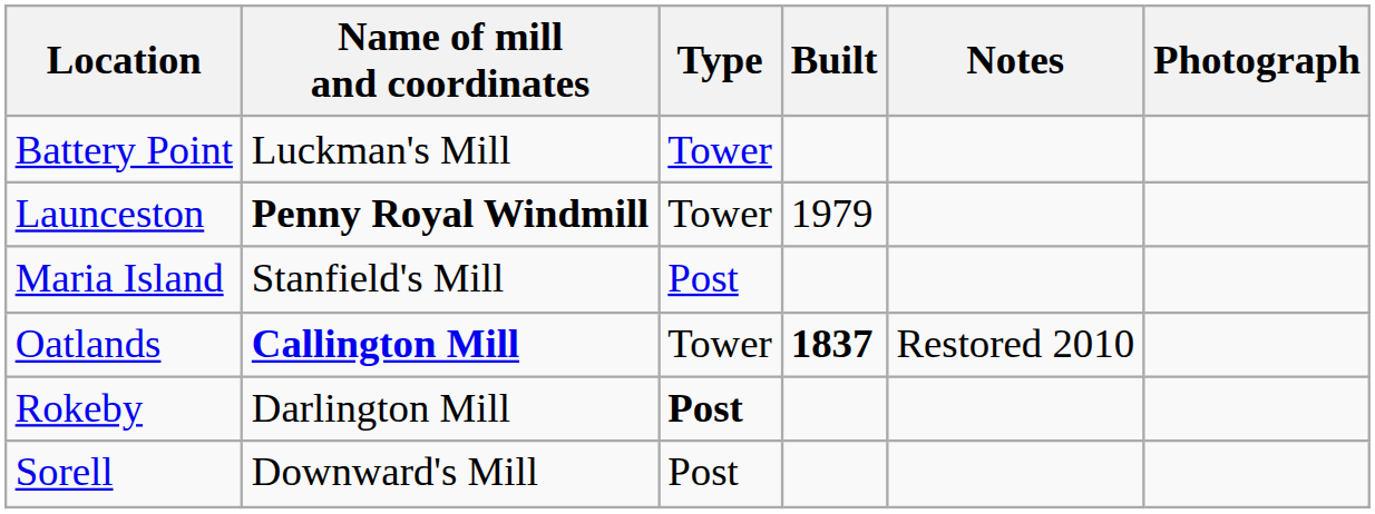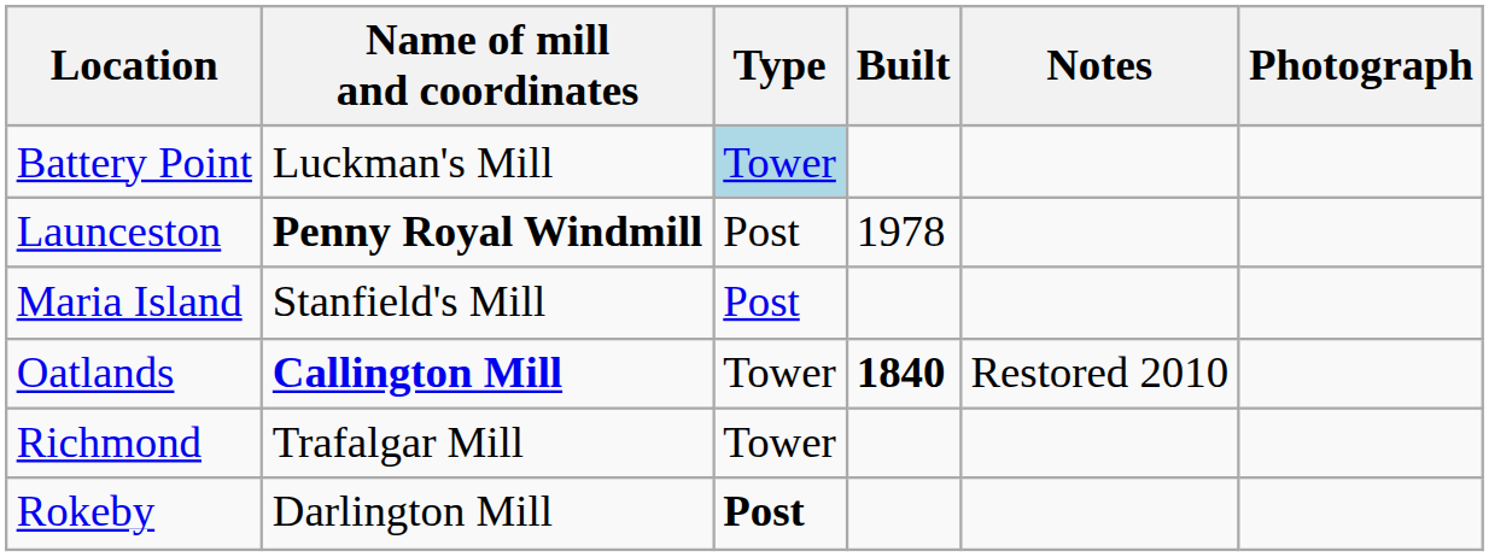Battery Point | Type: no background -> lightblue background
Launceston | Type: Tower -> Post
Launceston | Built: 1979 -> 1978
Oatlands | Built: 1837 -> 1840
+ row: Richmond | Trafalgar Mill | Tower
- row: Sorell | Downward's Mill | Post
